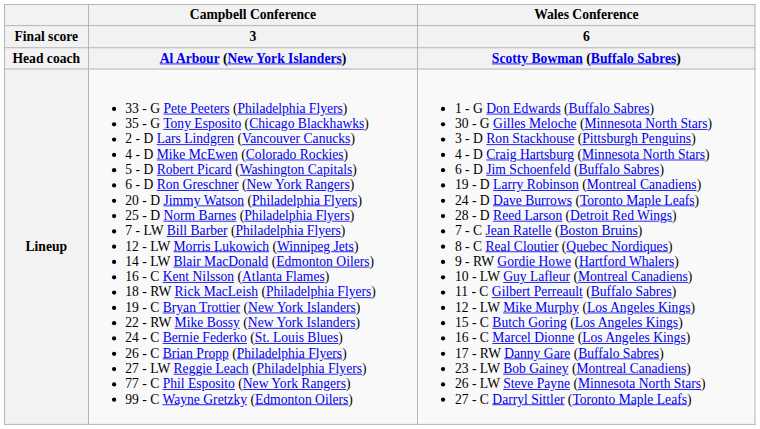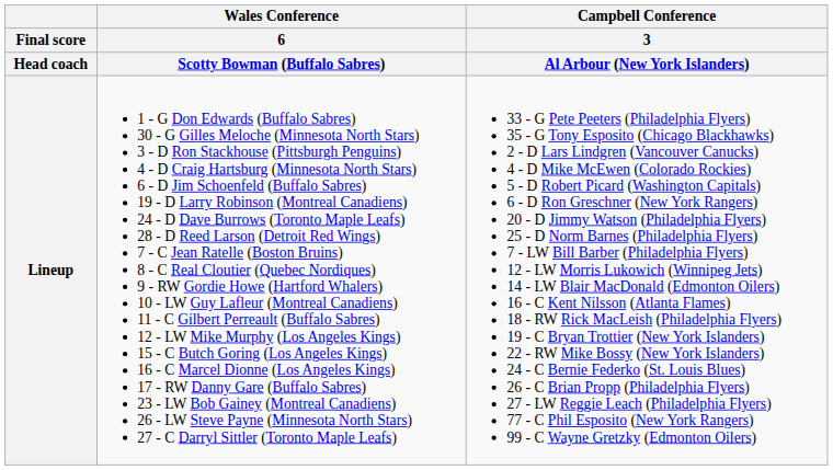columns swapped: Campbell Conference / 3 / Al Arbour (New York Islanders) <-> Wales Conference / 6 / Scotty Bowman (Buffalo Sabres)
